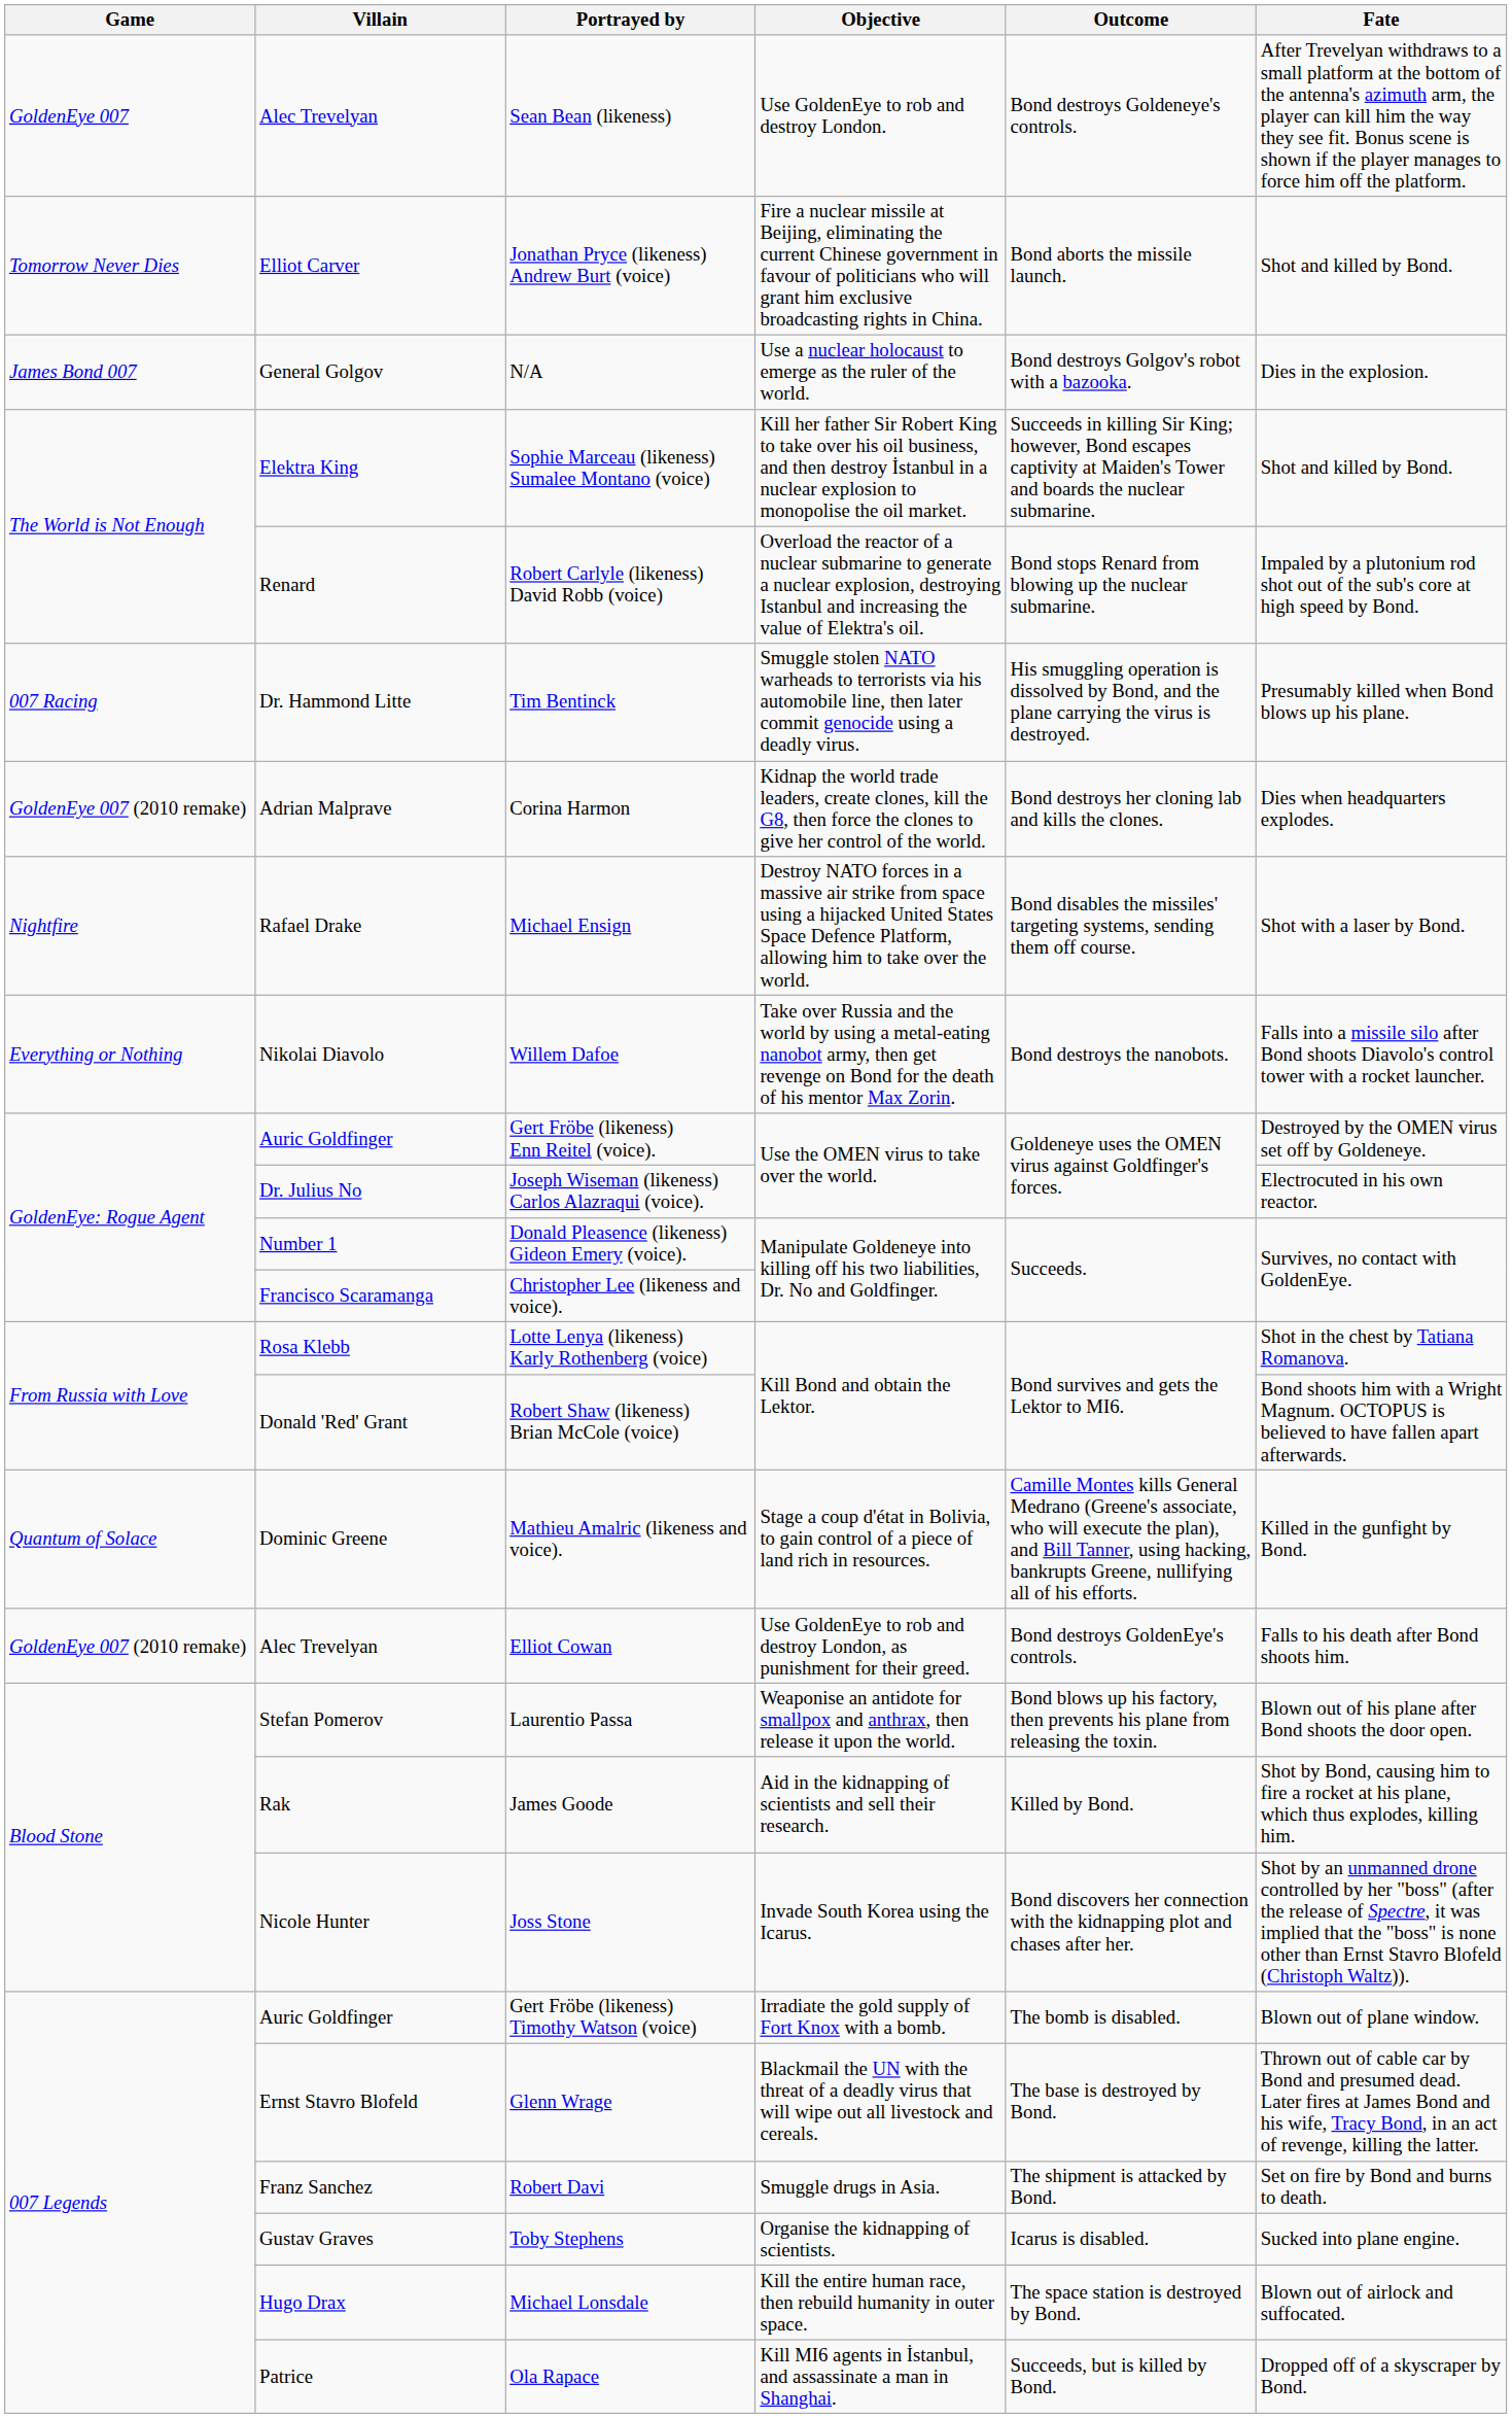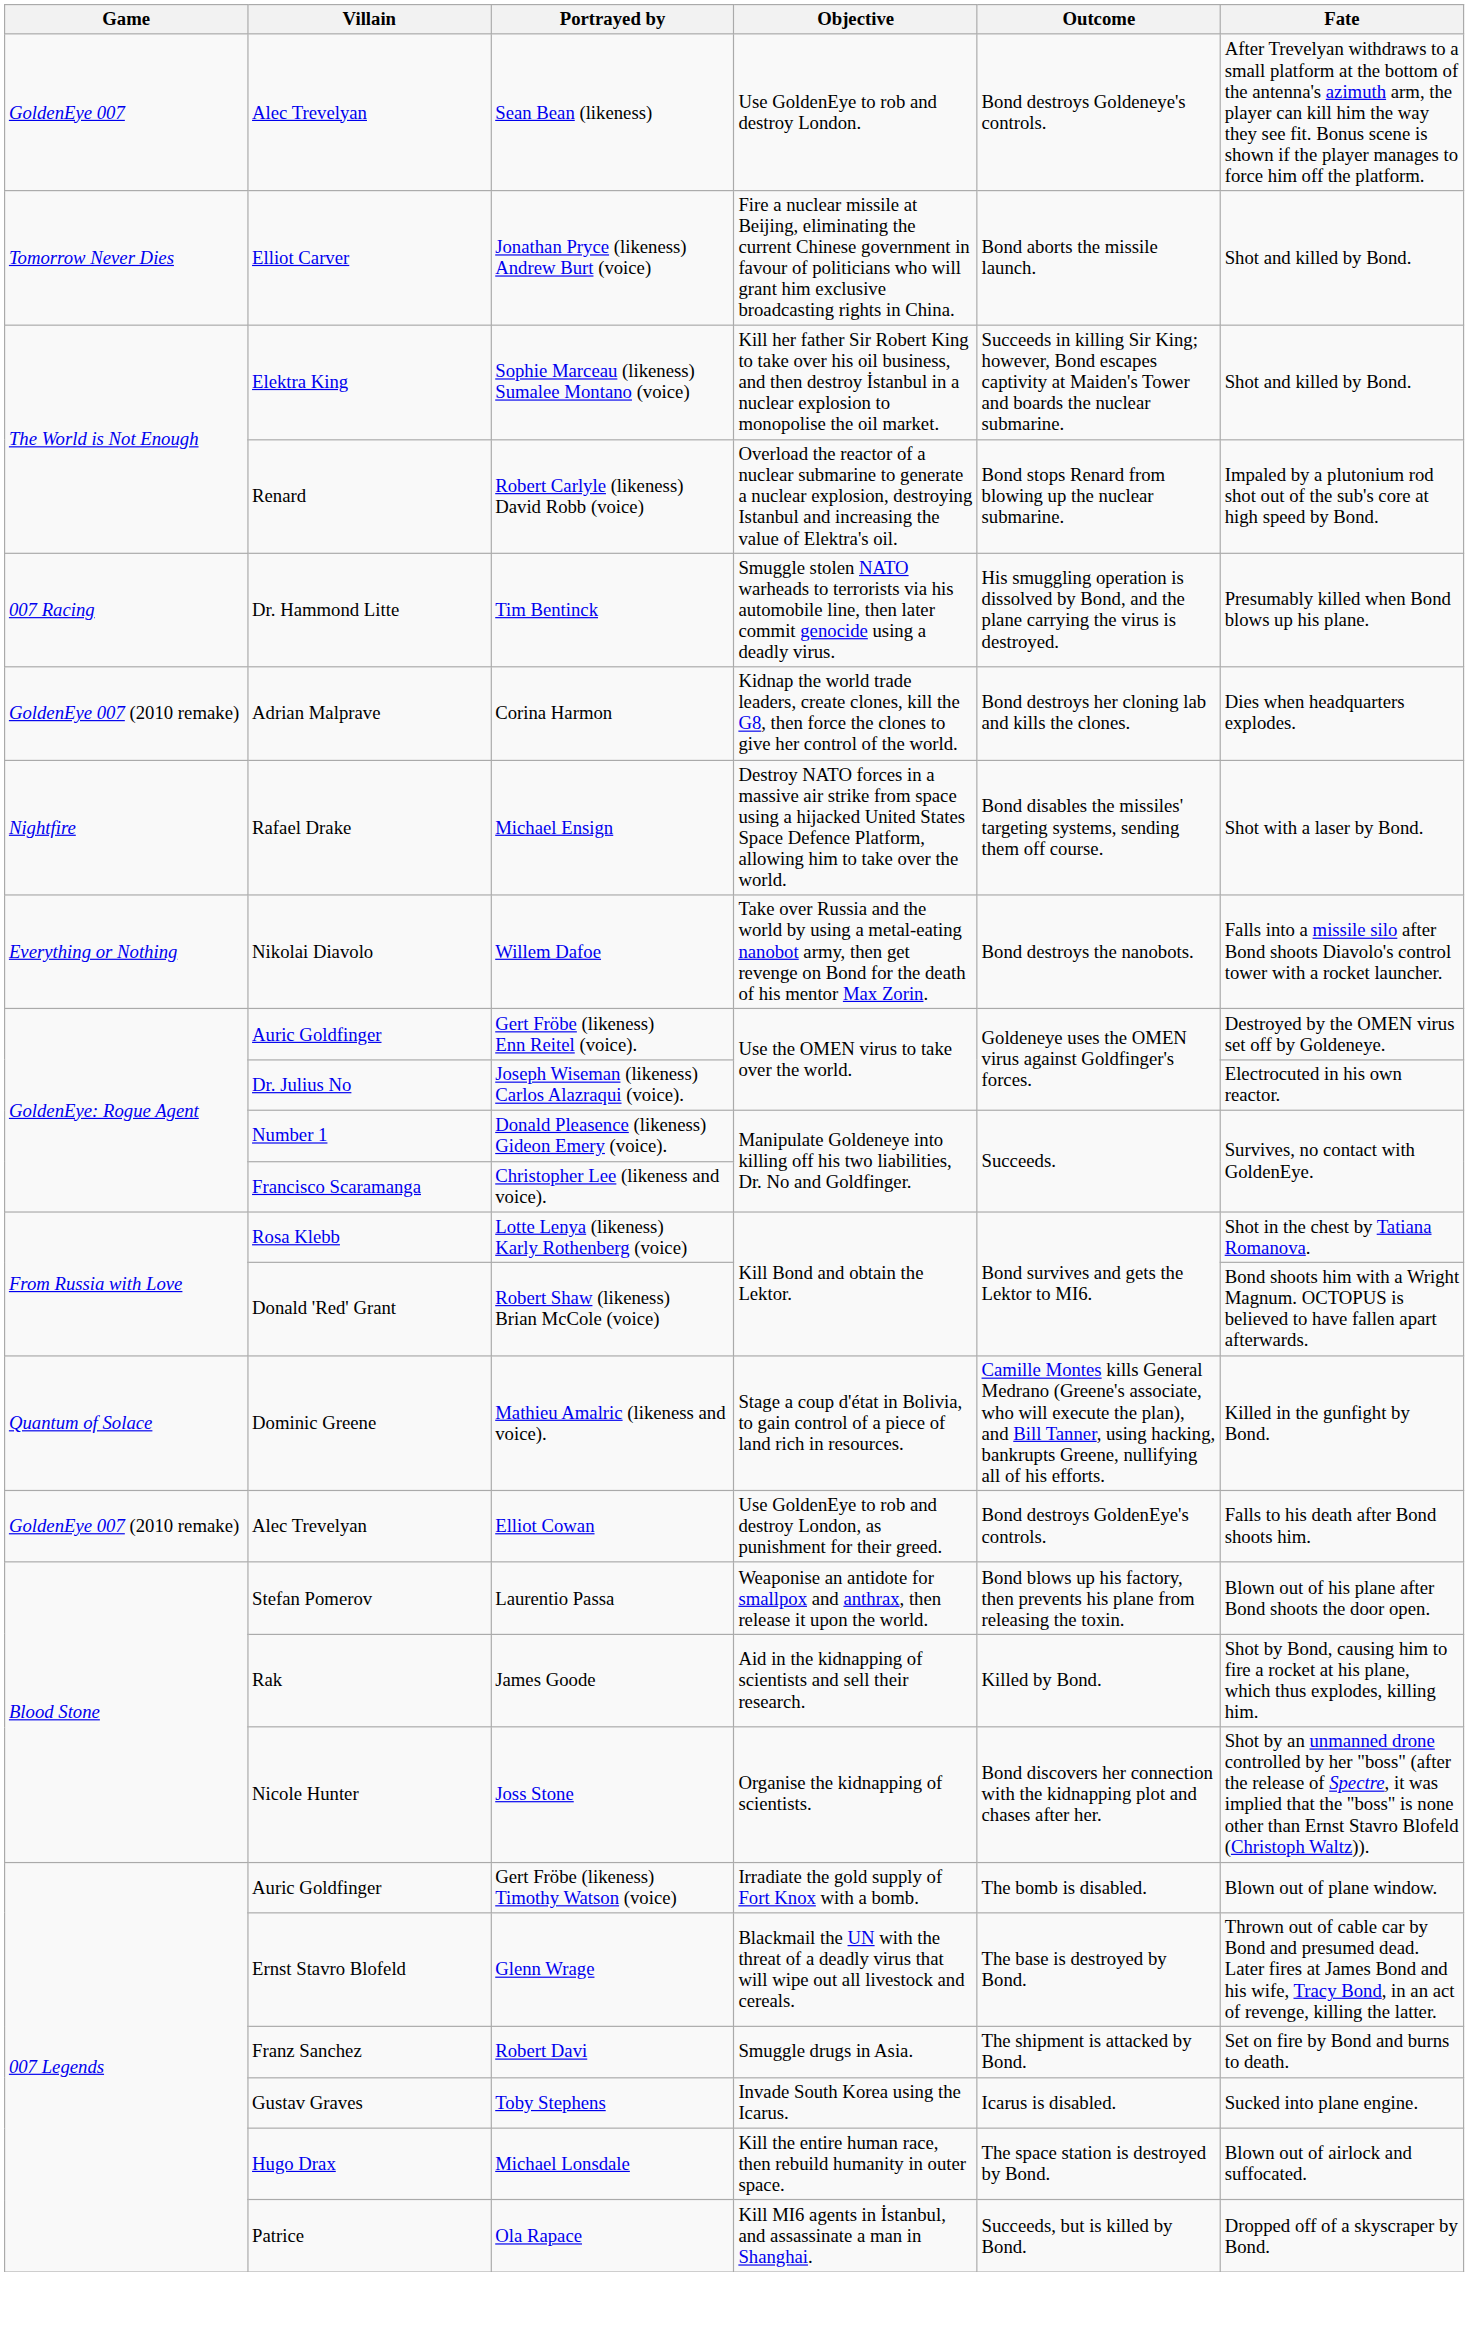- row: James Bond 007 | General Golgov | N/A | Use a nuclear holocaust to emerge as the ruler of the world. | Bond destroys Golgov's robot with a bazooka. | Dies in the explosion.
Joss Stone | Objective: Invade South Korea using the Icarus. -> Organise the kidnapping of scientists.
Toby Stephens | Objective: Organise the kidnapping of scientists. -> Invade South Korea using the Icarus.
